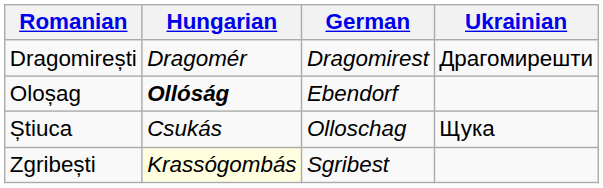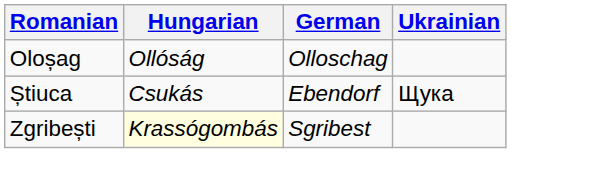- row: Dragomirești | Dragomér | Dragomirest | Драгомирешти
Oloșag | Hungarian: bold -> normal
Oloșag | German: Ebendorf -> Olloschag
Știuca | German: Olloschag -> Ebendorf
